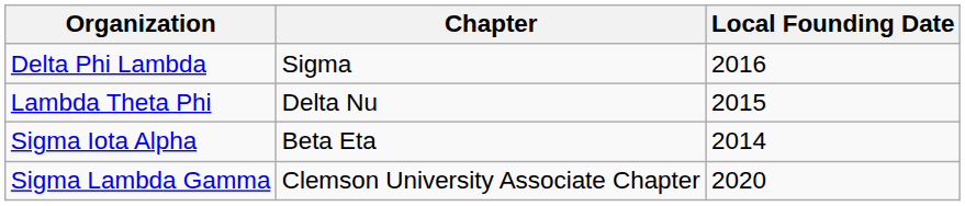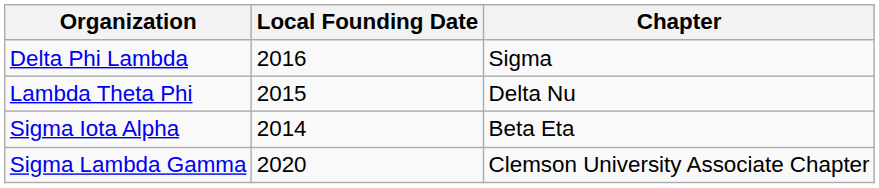columns swapped: Chapter <-> Local Founding Date
